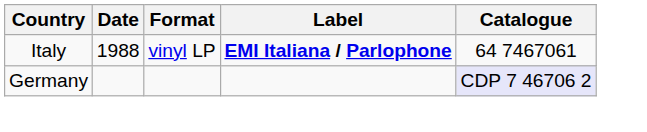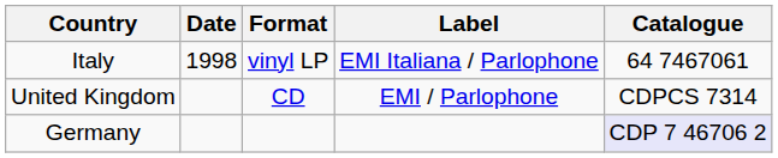Italy | Date: 1988 -> 1998
Italy | Label: bold -> normal
+ row: United Kingdom | CD | EMI / Parlophone | CDPCS 7314
